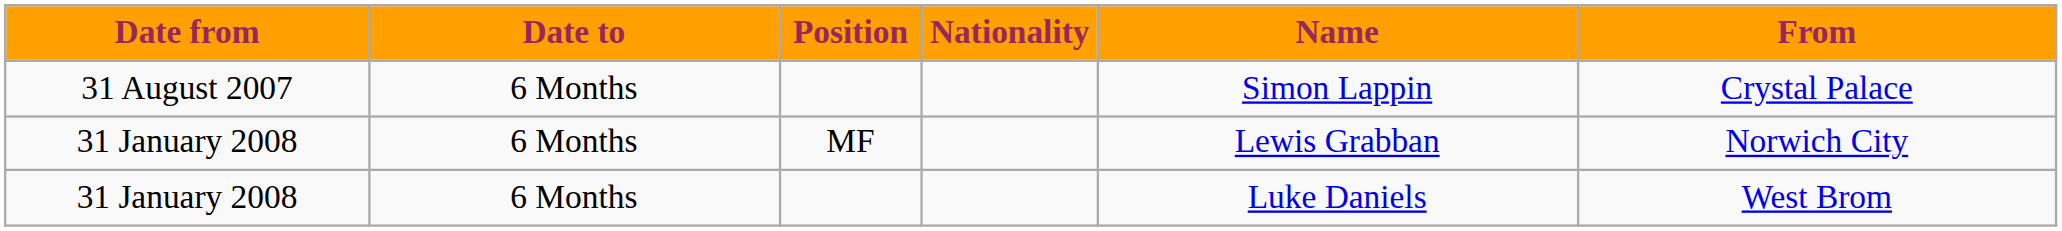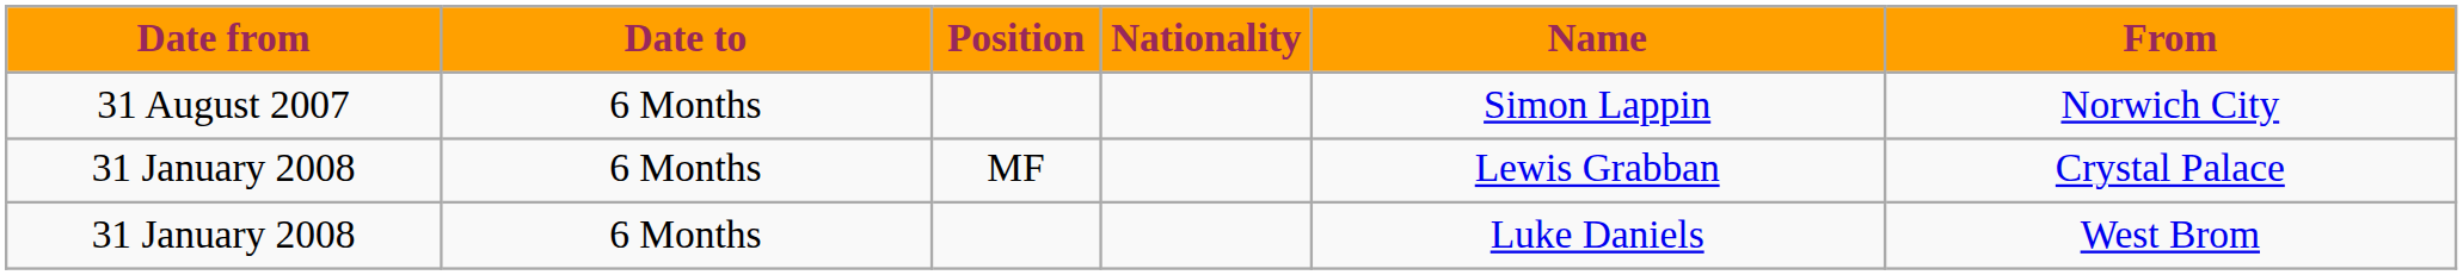31 August 2007 | From: Crystal Palace -> Norwich City
31 January 2008 / MF | From: Norwich City -> Crystal Palace
